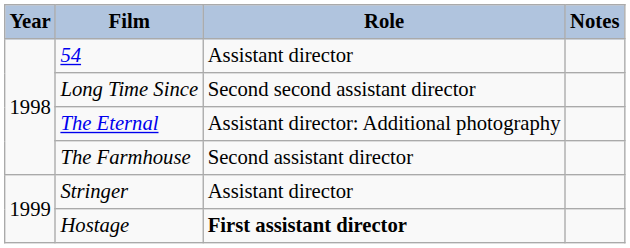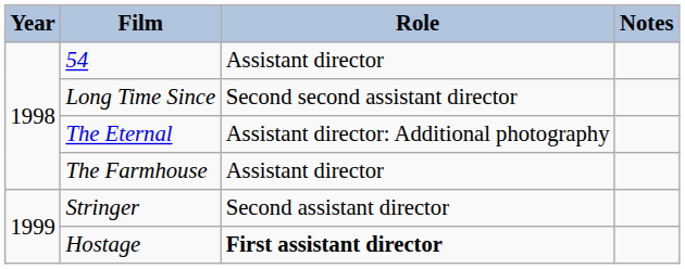The Farmhouse | Role: Second assistant director -> Assistant director
Stringer | Role: Assistant director -> Second assistant director
